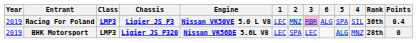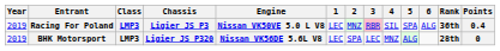columns swapped: 4 <-> 6
